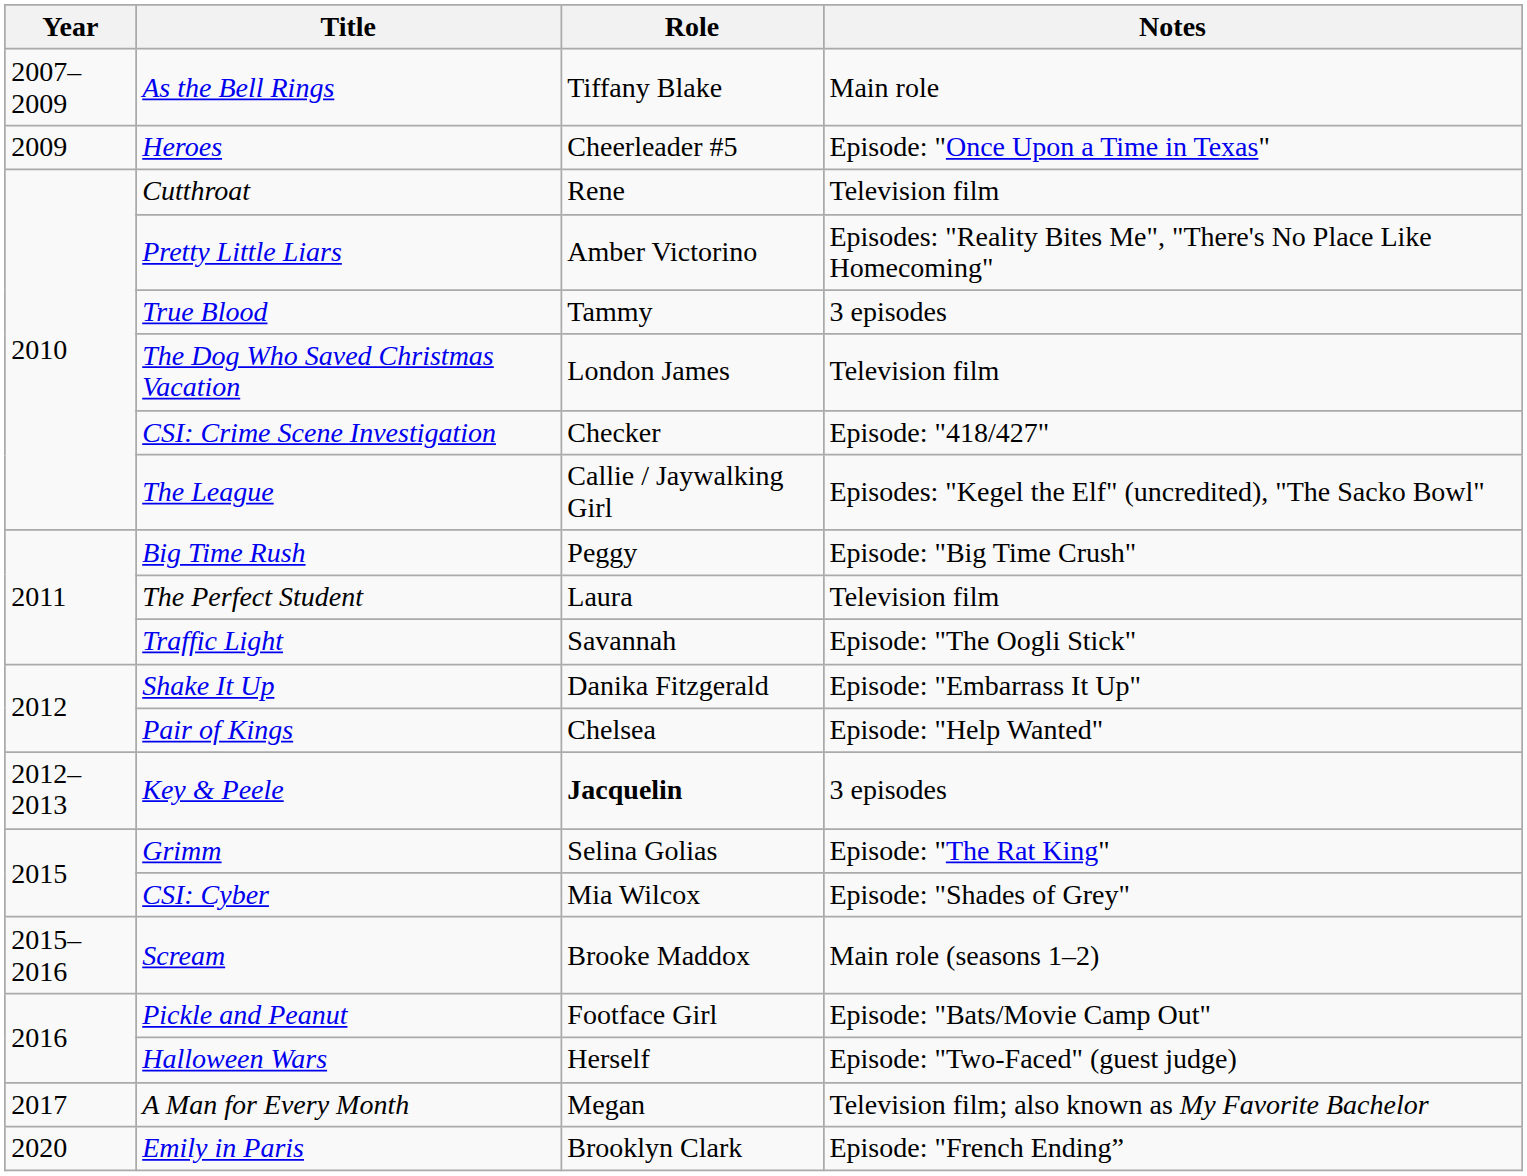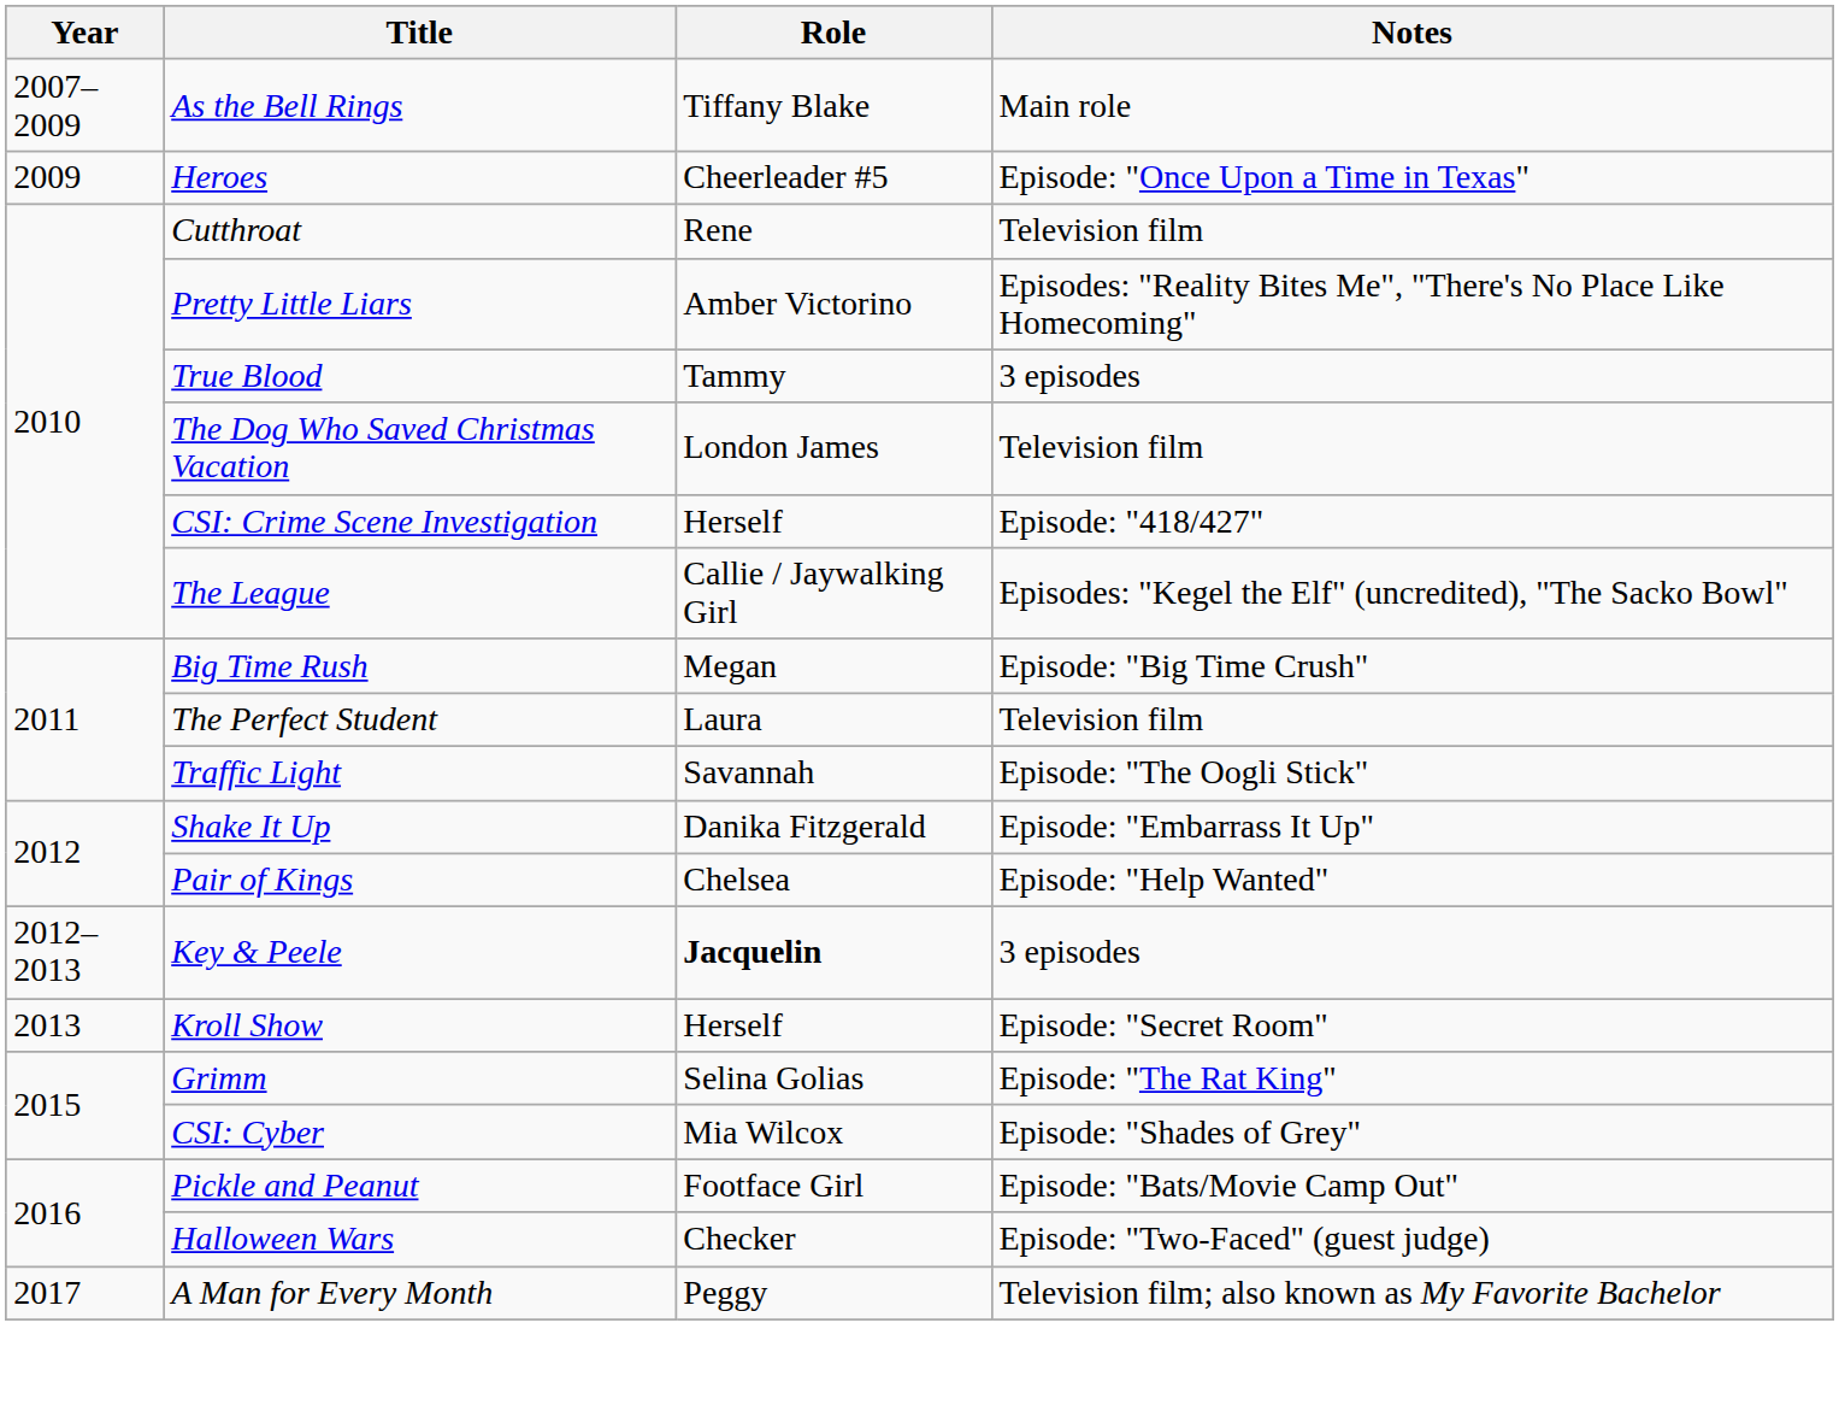CSI: Crime Scene Investigation | Role: Checker -> Herself
Big Time Rush | Role: Peggy -> Megan
+ row: 2013 | Kroll Show | Herself | Episode: "Secret Room"
- row: 2015–2016 | Scream | Brooke Maddox | Main role (seasons 1–2)
Halloween Wars | Role: Herself -> Checker
A Man for Every Month | Role: Megan -> Peggy
- row: 2020 | Emily in Paris | Brooklyn Clark | Episode: "French Ending”
